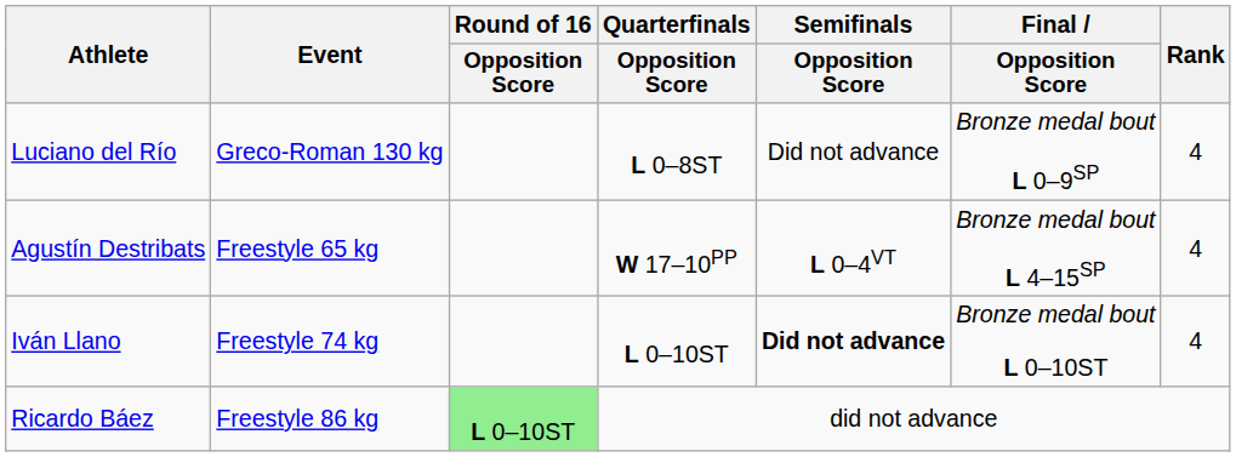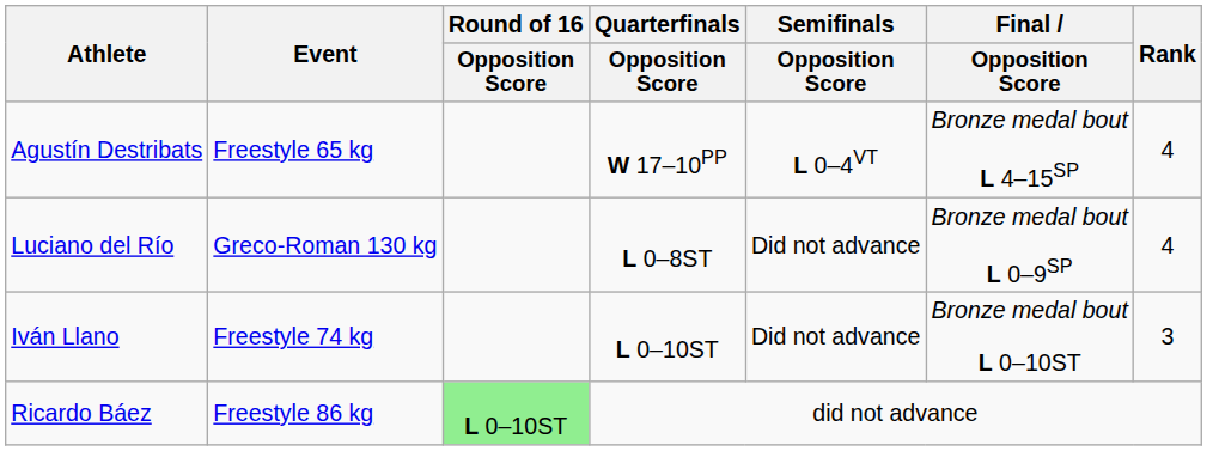rows swapped: Luciano del Río <-> Agustín Destribats
Iván Llano | Semifinals / Opposition Score: bold -> normal
Iván Llano | Rank: 4 -> 3
